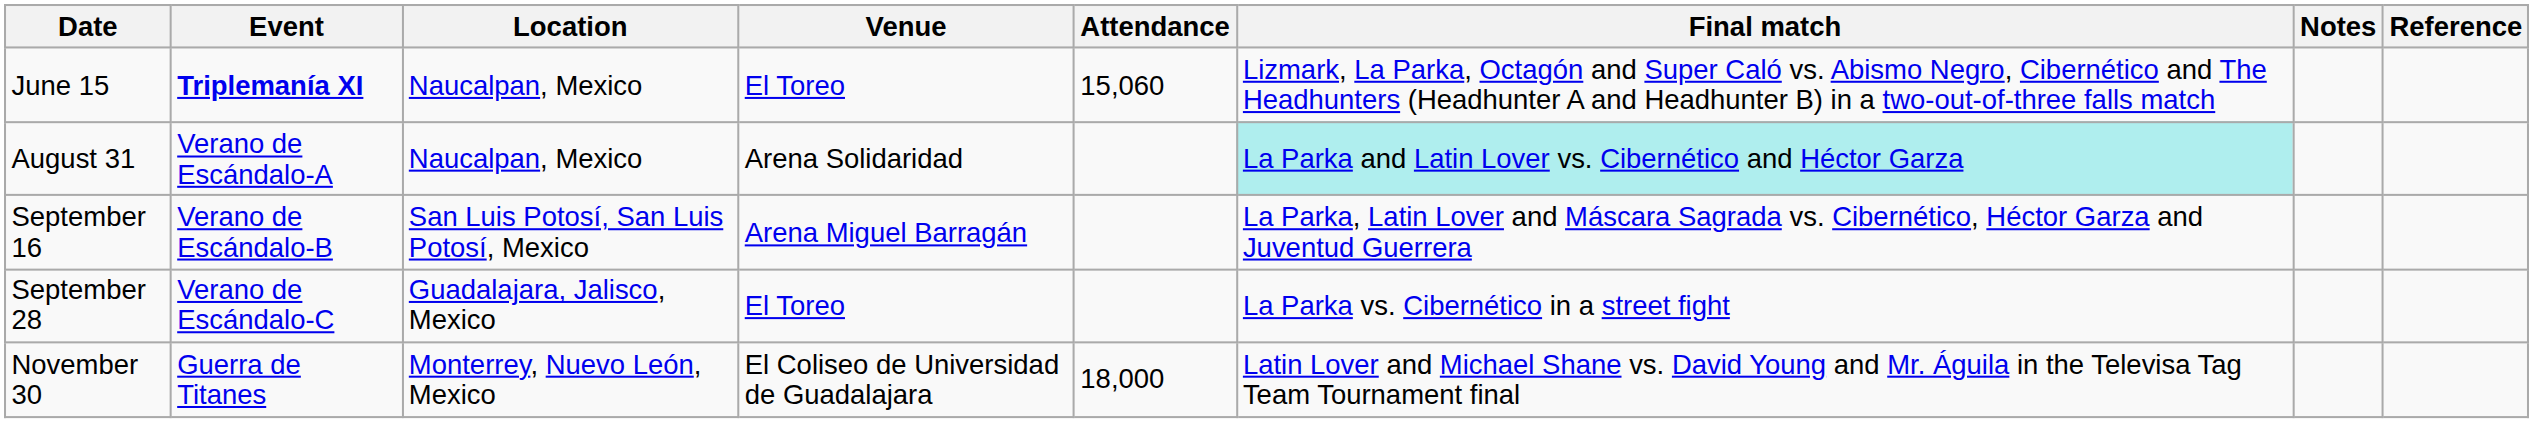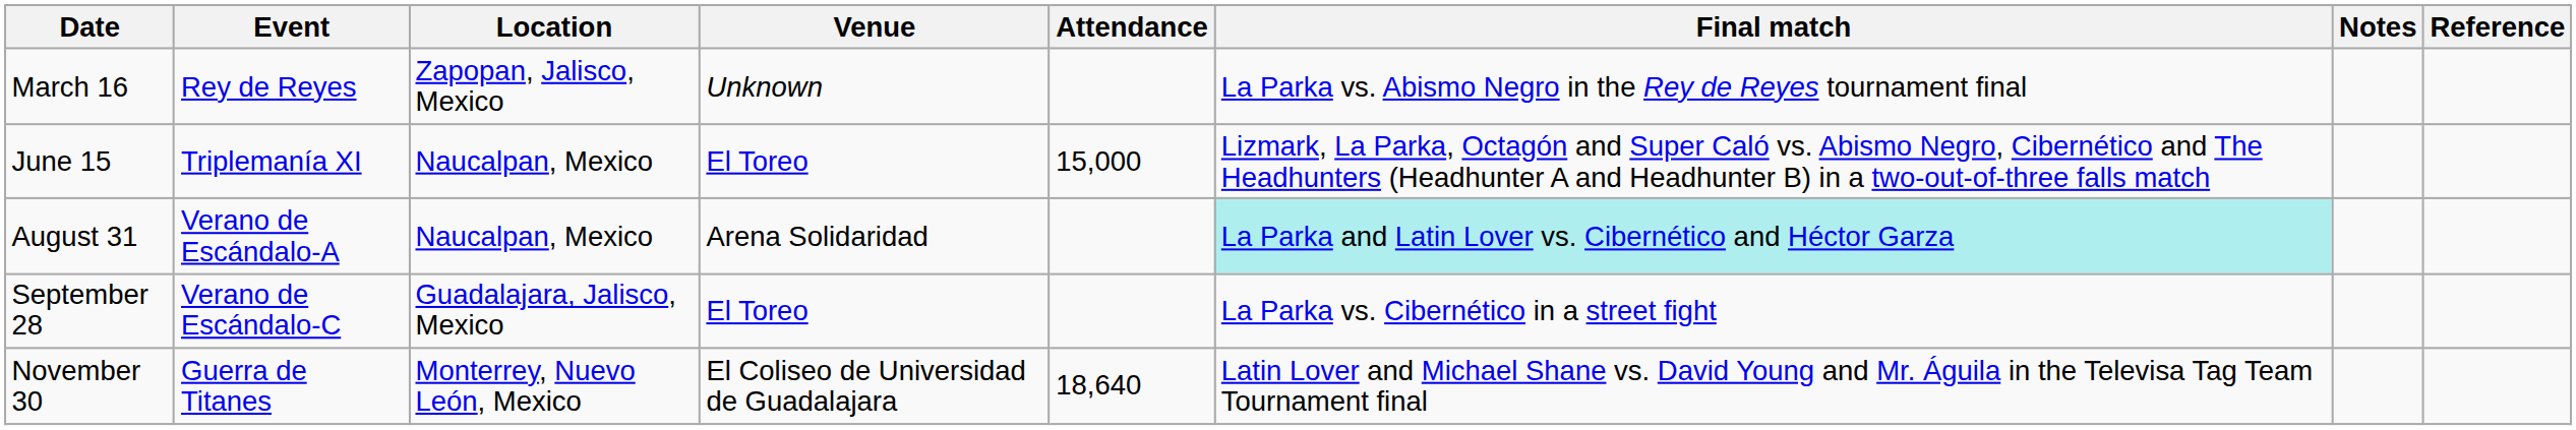+ row: March 16 | Rey de Reyes | Zapopan, Jalisco, Mexico | Unknown | La Parka vs. Abismo Negro in the Rey de Reyes tournament final
June 15 | Event: bold -> normal
June 15 | Attendance: 15,060 -> 15,000
- row: September 16 | Verano de Escándalo-B | San Luis Potosí, San Luis Potosí, Mexico | Arena Miguel Barragán | La Parka, Latin Lover and Máscara Sagrada vs. Cibernético, Héctor Garza and Juventud Guerrera
November 30 | Attendance: 18,000 -> 18,640
